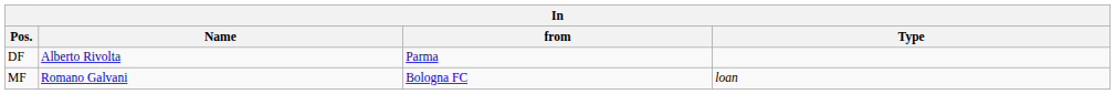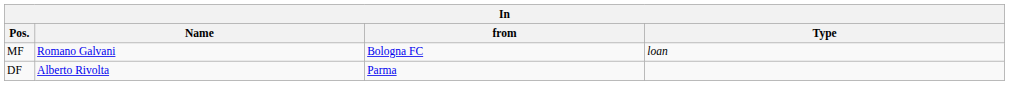rows swapped: DF <-> MF
